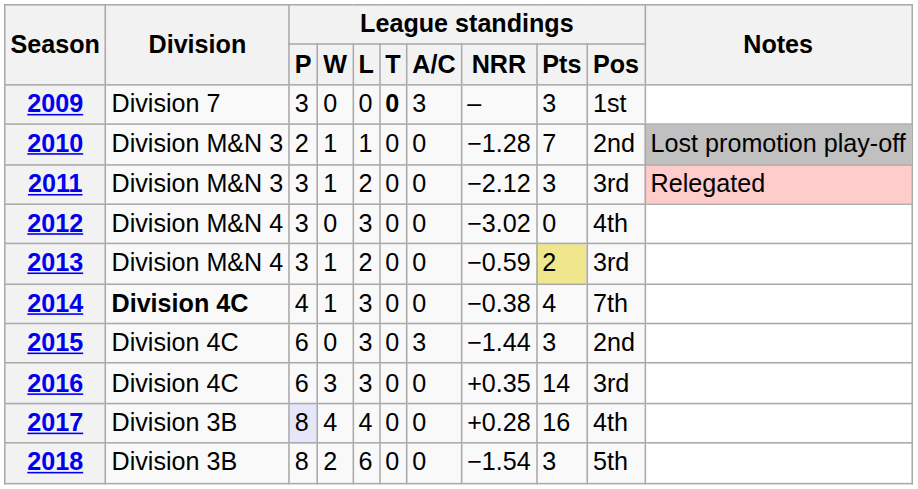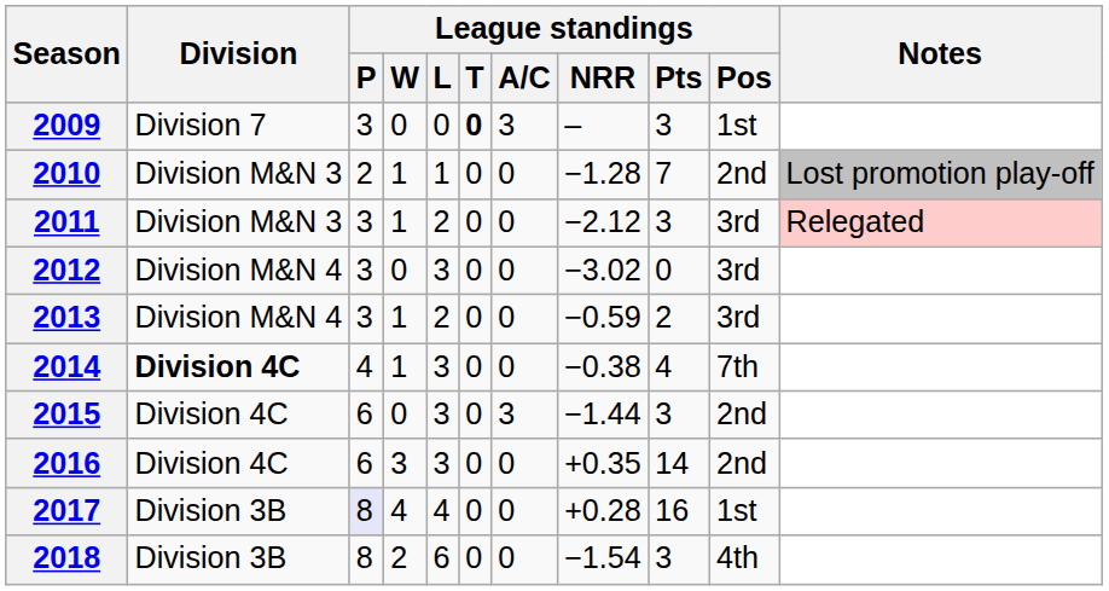2012 | League standings / Pos: 4th -> 3rd
2013 | League standings / Pts: khaki background -> no background
2016 | League standings / Pos: 3rd -> 2nd
2017 | League standings / Pos: 4th -> 1st
2018 | League standings / Pos: 5th -> 4th
